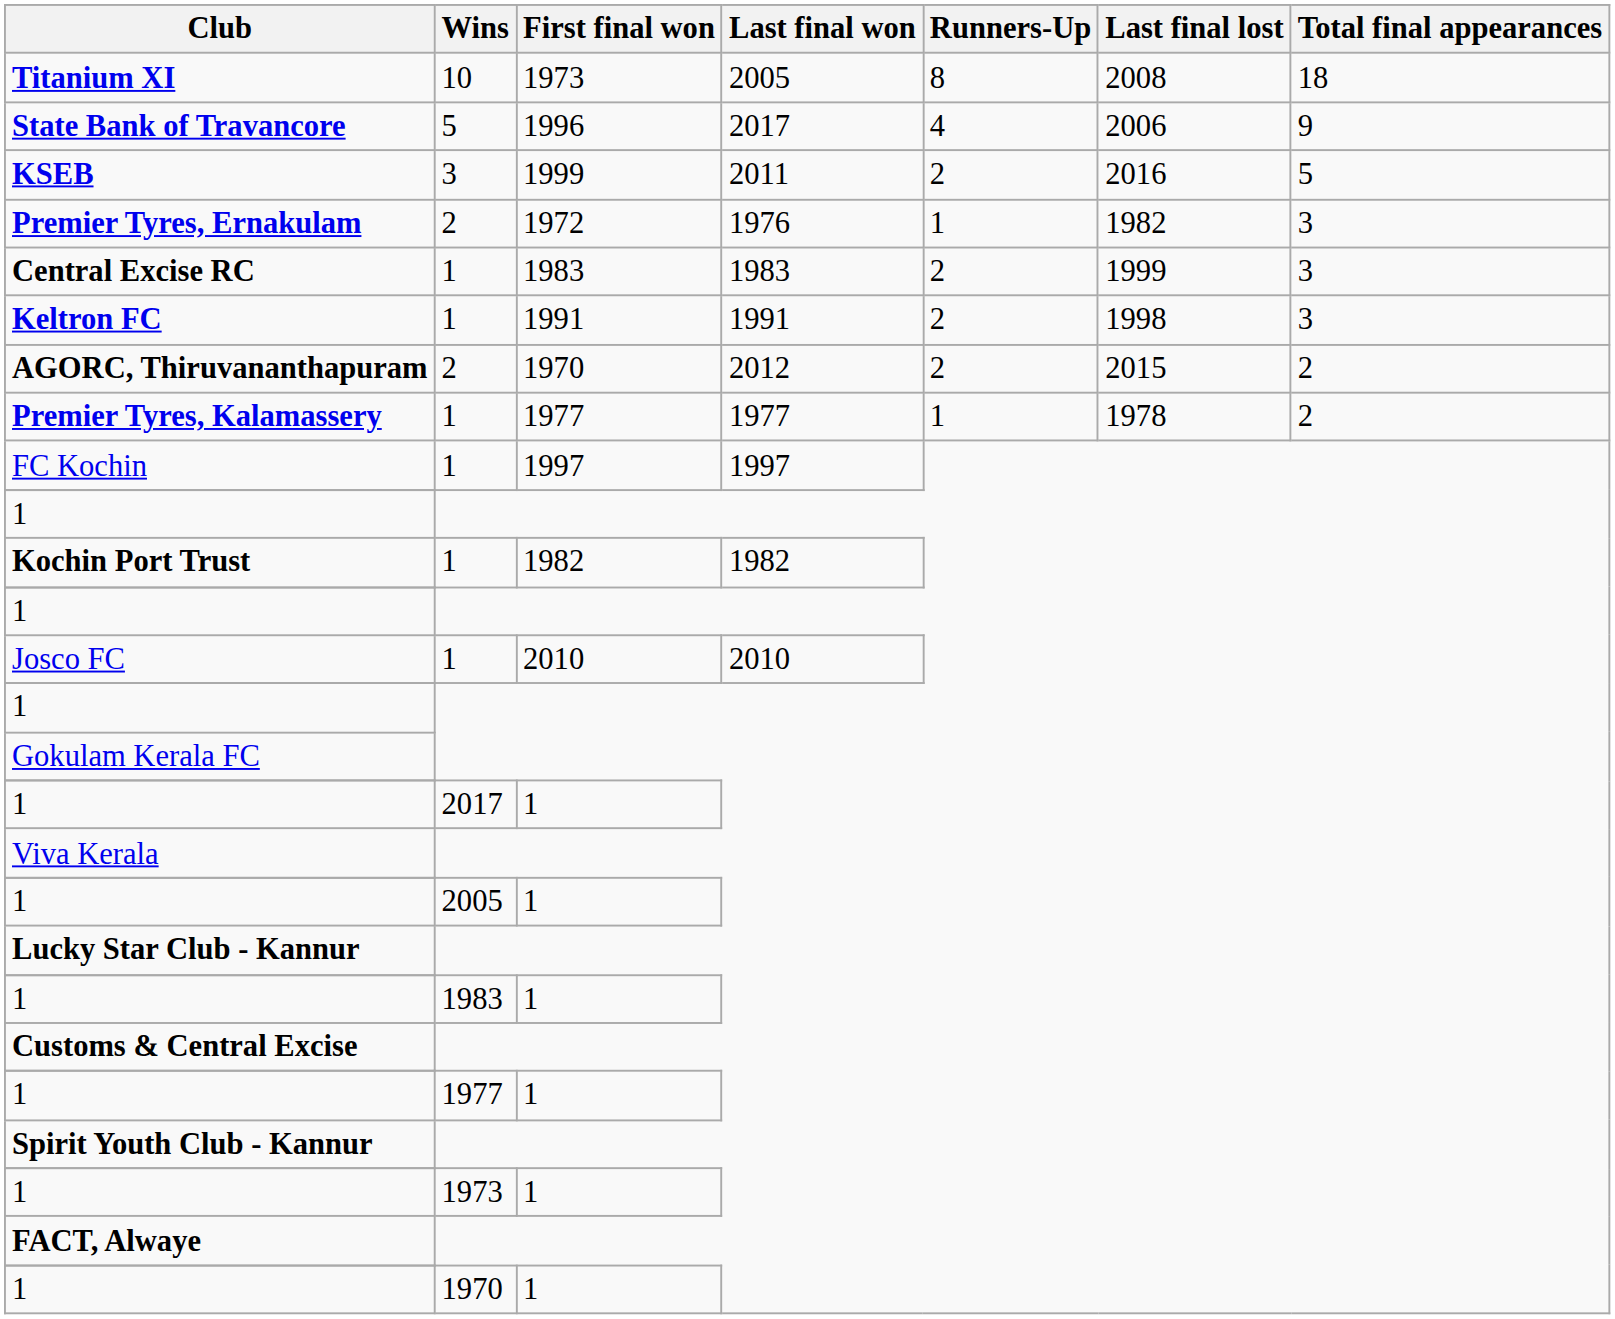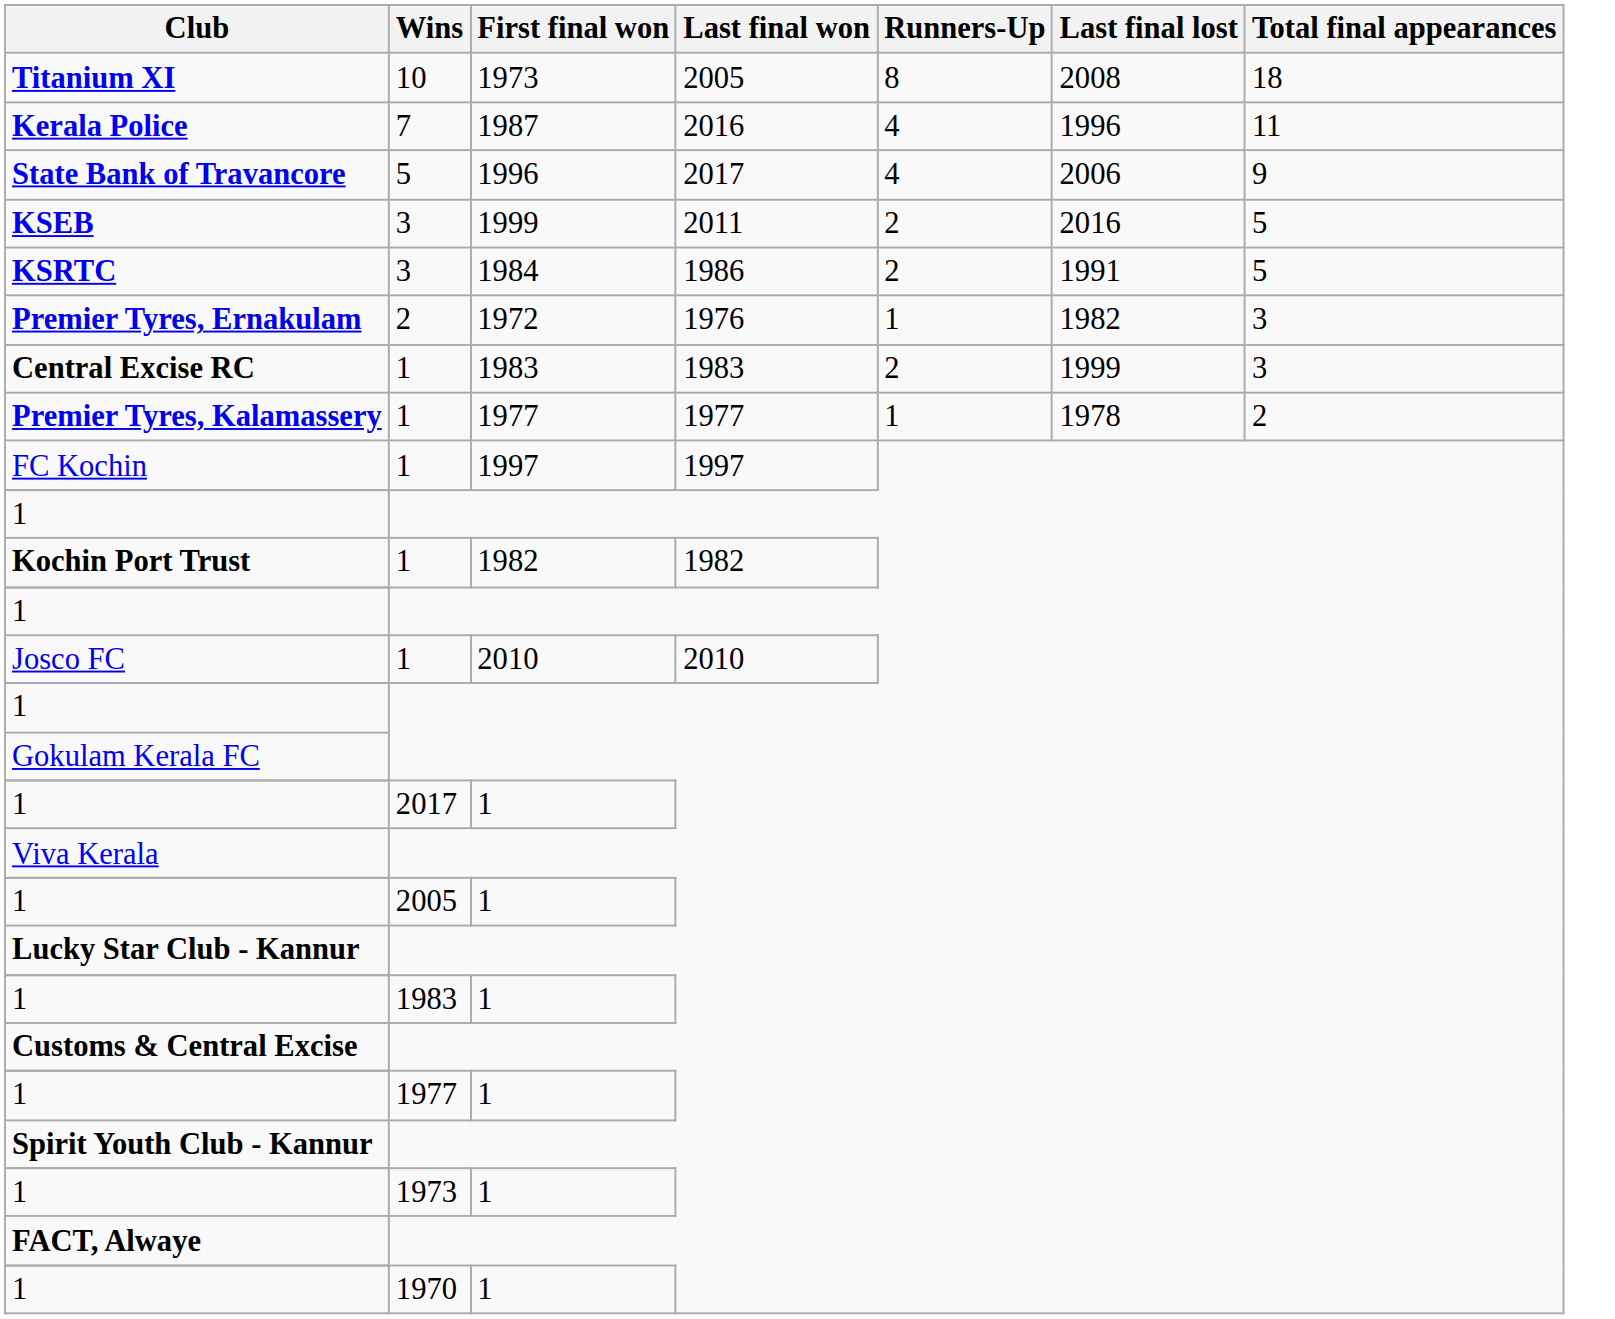+ row: Kerala Police | 7 | 1987 | 2016 | 4 | 1996 | 11
+ row: KSRTC | 3 | 1984 | 1986 | 2 | 1991 | 5
- row: Keltron FC | 1 | 1991 | 1991 | 2 | 1998 | 3
- row: AGORC, Thiruvananthapuram | 2 | 1970 | 2012 | 2 | 2015 | 2
